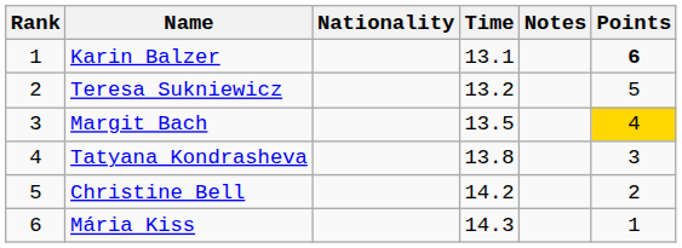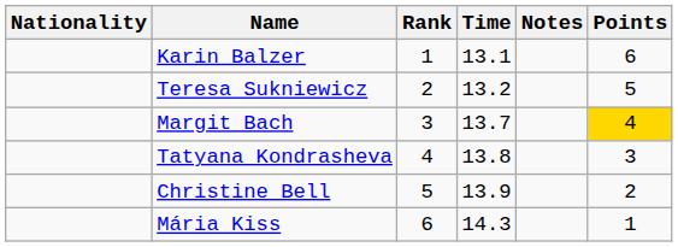columns swapped: Rank <-> Nationality
Karin Balzer | Points: bold -> normal
Margit Bach | Time: 13.5 -> 13.7
Christine Bell | Time: 14.2 -> 13.9
